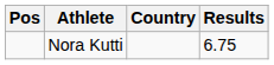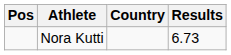Nora Kutti | Results: 6.75 -> 6.73
